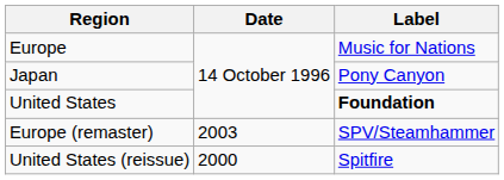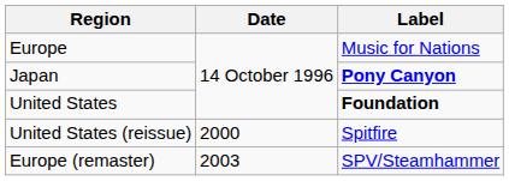Japan | Label: normal -> bold
rows swapped: United States (reissue) <-> Europe (remaster)
